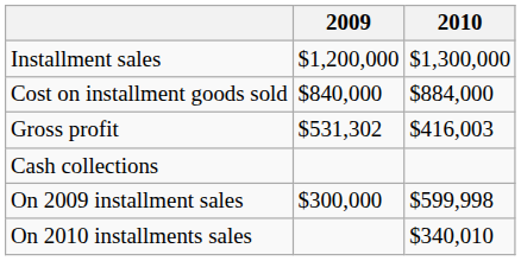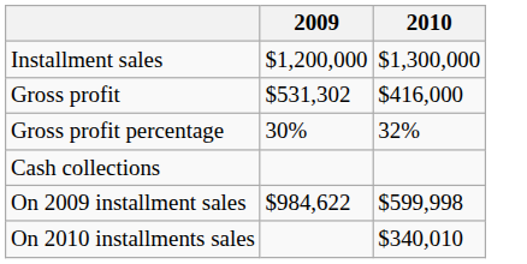- row: Cost on installment goods sold | $840,000 | $884,000
Gross profit | 2010: $416,003 -> $416,000
+ row: Gross profit percentage | 30% | 32%
On 2009 installment sales | 2009: $300,000 -> $984,622
